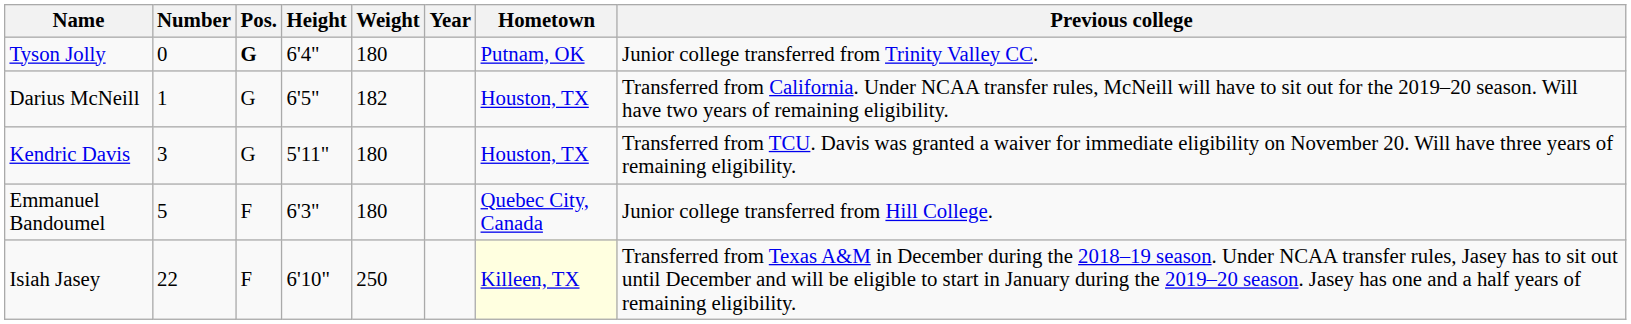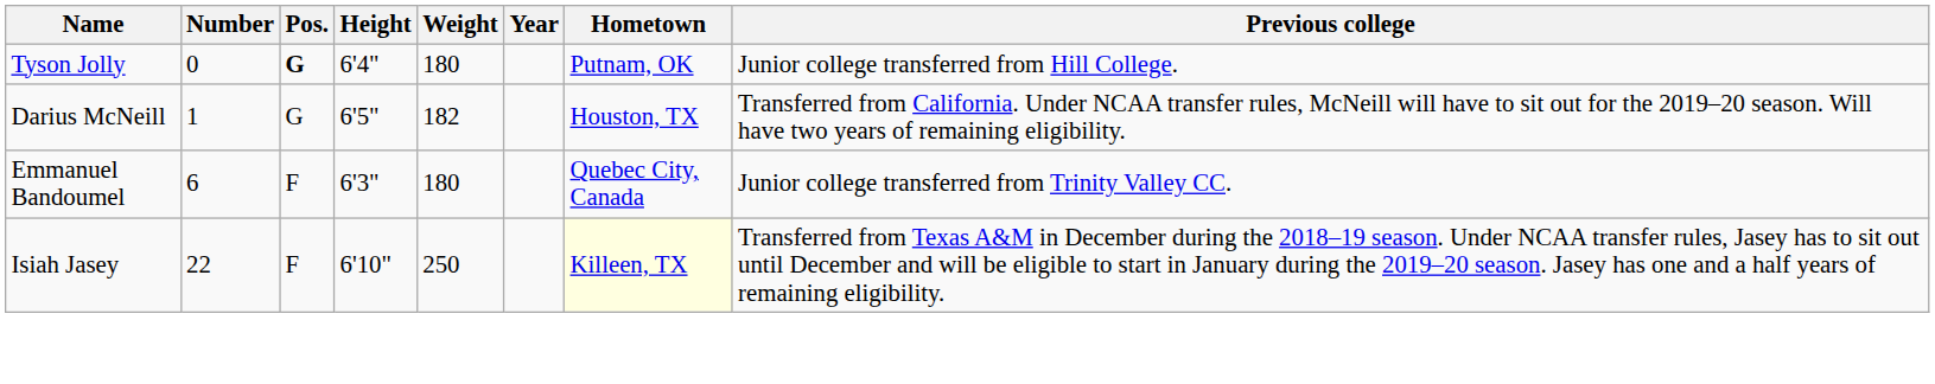Tyson Jolly | Previous college: Junior college transferred from Trinity Valley CC. -> Junior college transferred from Hill College.
- row: Kendric Davis | 3 | G | 5'11" | 180 | Houston, TX | Transferred from TCU. Davis was granted a waiver for immediate eligibility on November 20. Will have three years of remaining eligibility.
Emmanuel Bandoumel | Number: 5 -> 6
Emmanuel Bandoumel | Previous college: Junior college transferred from Hill College. -> Junior college transferred from Trinity Valley CC.
